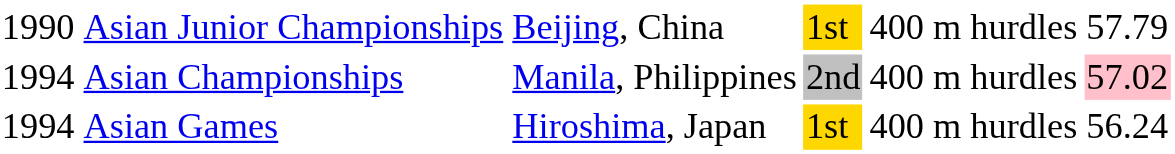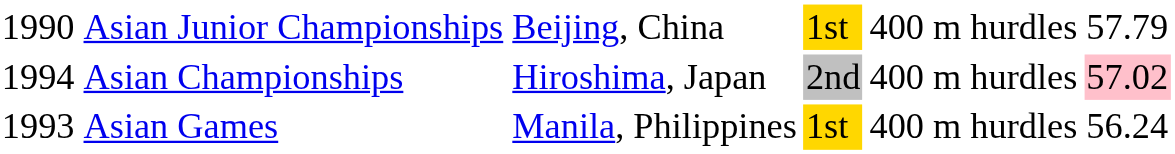Asian Championships | column 3: Manila, Philippines -> Hiroshima, Japan
Asian Games | column 1: 1994 -> 1993
Asian Games | column 3: Hiroshima, Japan -> Manila, Philippines
